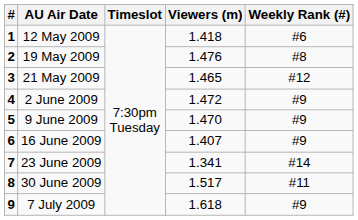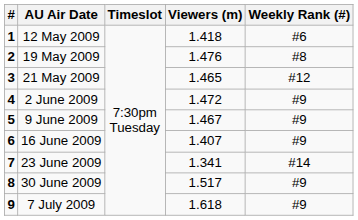9 June 2009 | Viewers (m): 1.470 -> 1.467
30 June 2009 | Weekly Rank (#): #11 -> #9
